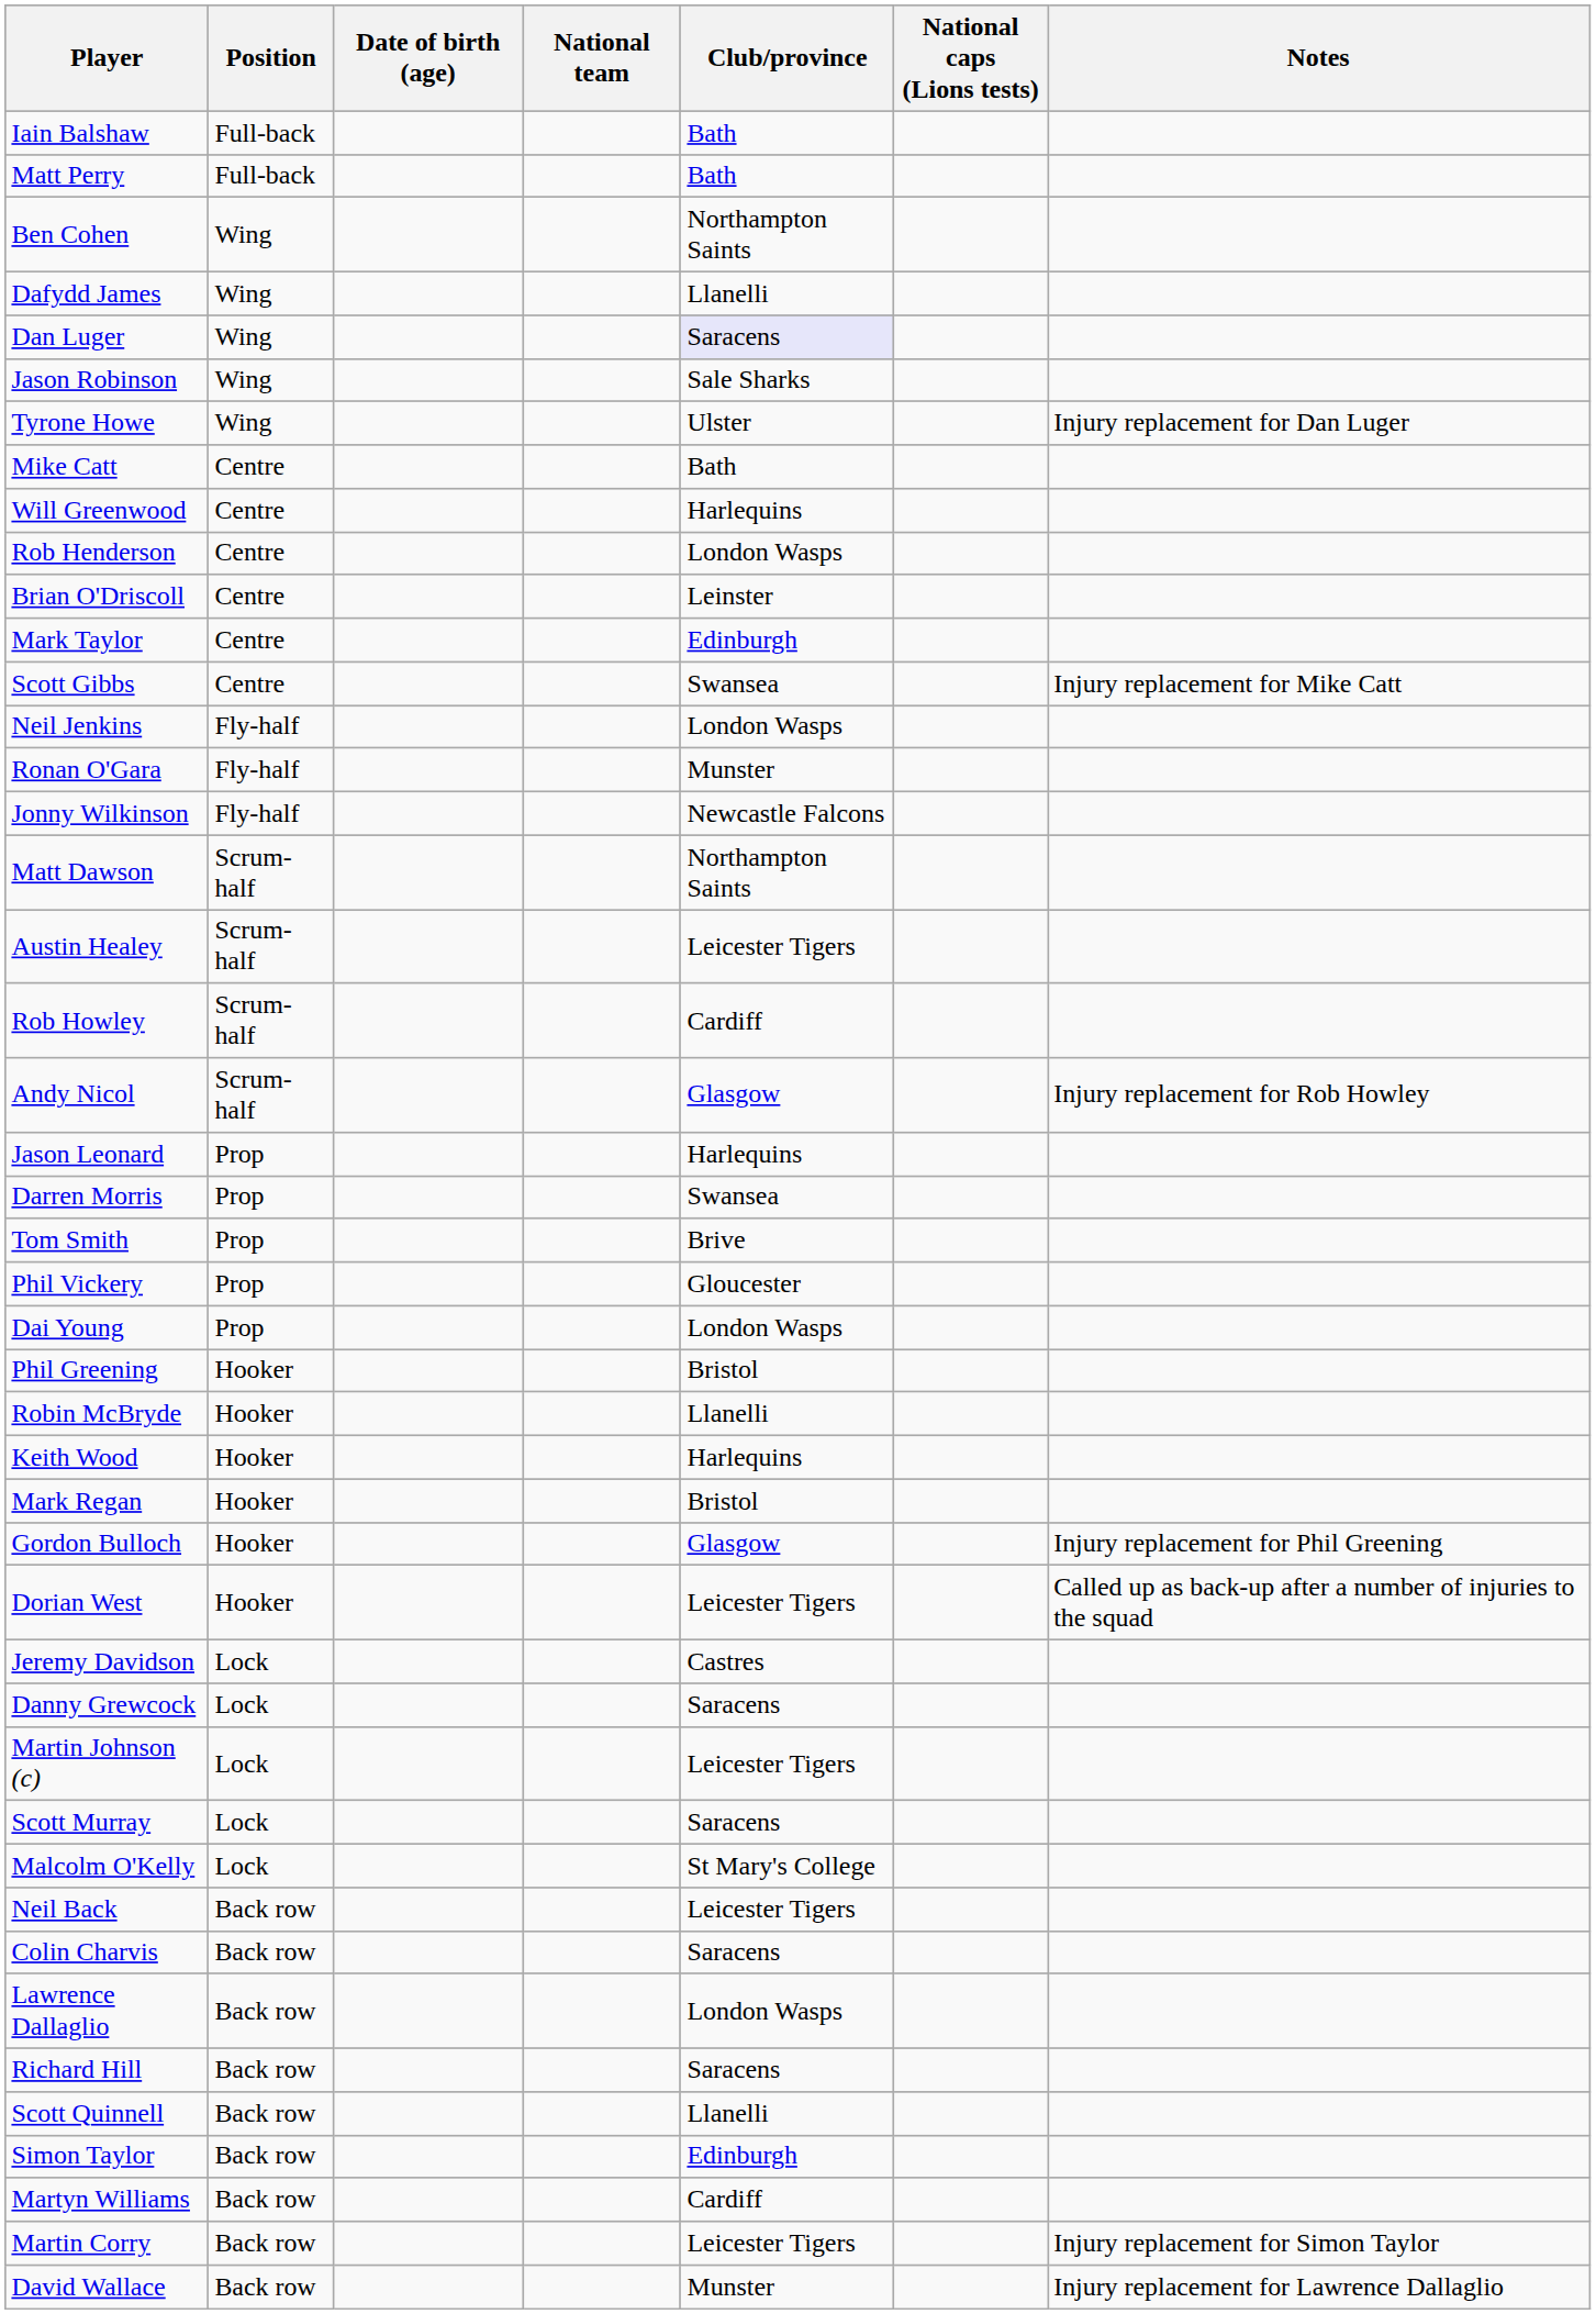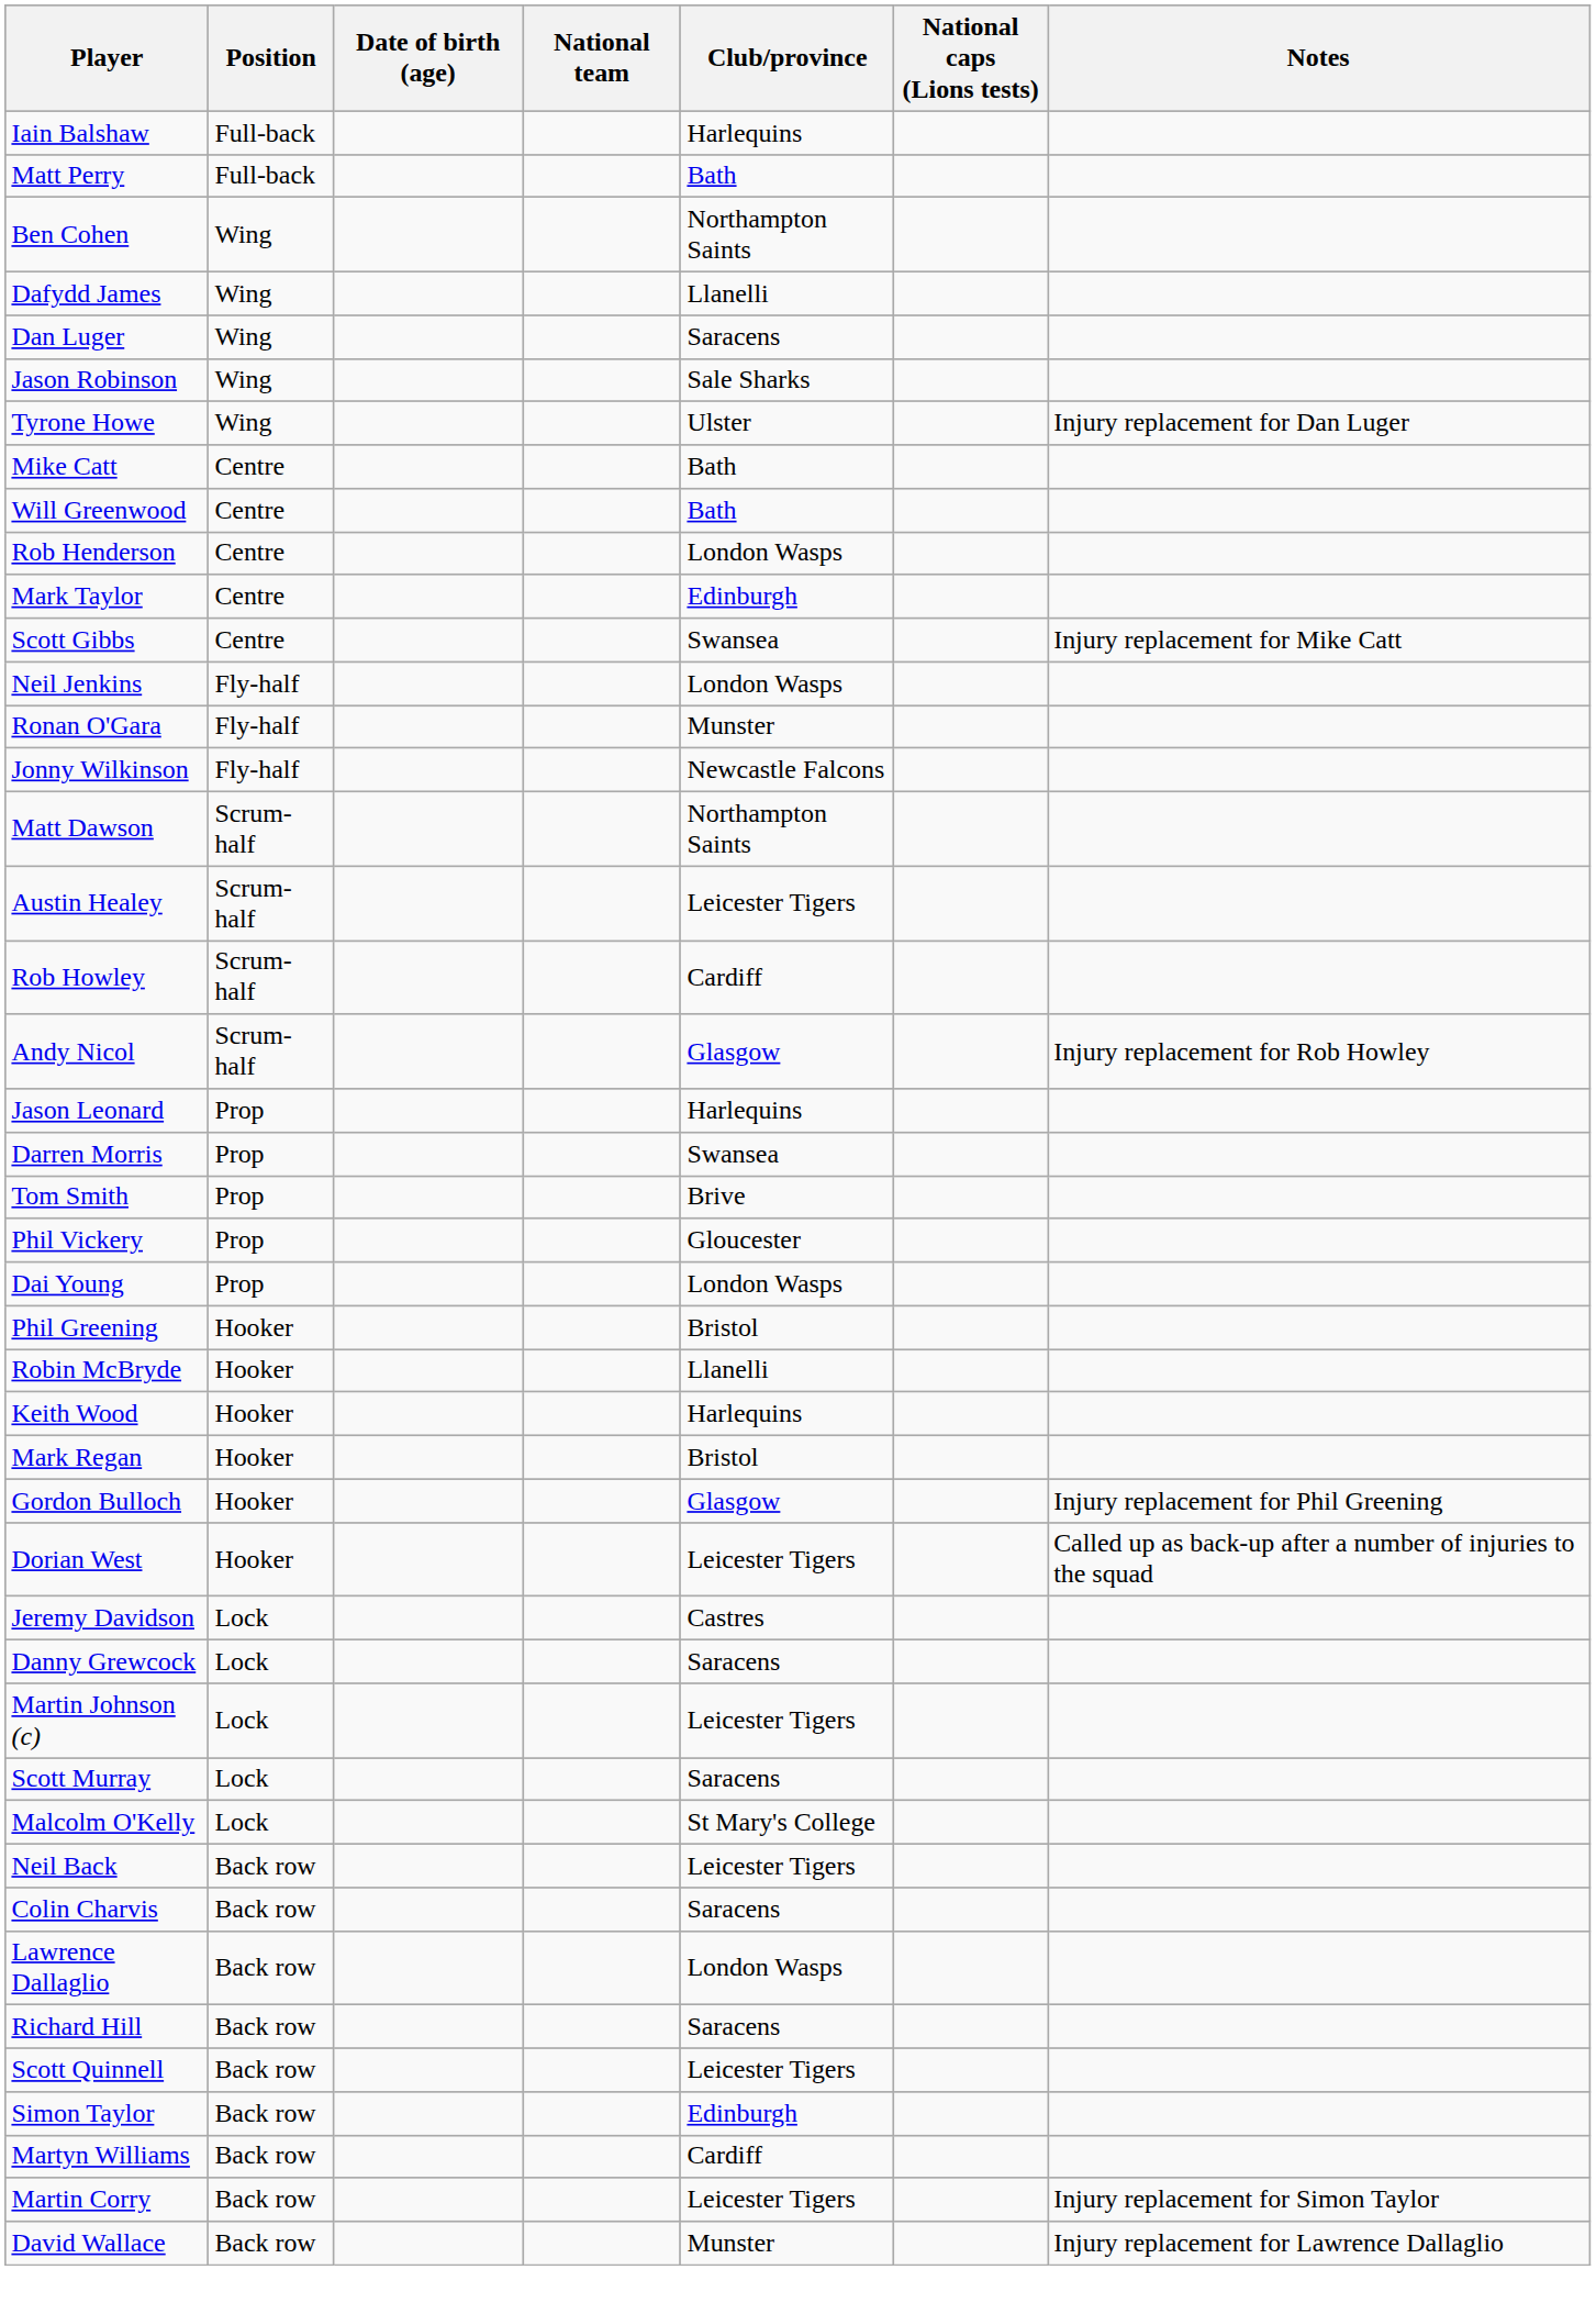Iain Balshaw | Club/province: Bath -> Harlequins
Dan Luger | Club/province: lavender background -> no background
Will Greenwood | Club/province: Harlequins -> Bath
- row: Brian O'Driscoll | Centre | Leinster
Scott Quinnell | Club/province: Llanelli -> Leicester Tigers
